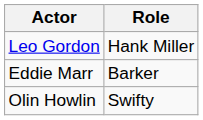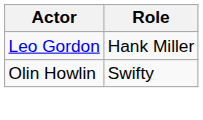- row: Eddie Marr | Barker
